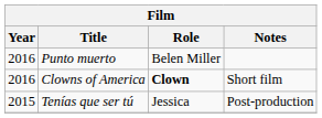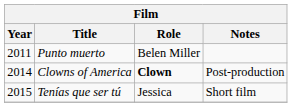Punto muerto | Year: 2016 -> 2011
Clowns of America | Year: 2016 -> 2014
Clowns of America | Notes: Short film -> Post-production
Tenías que ser tú | Notes: Post-production -> Short film
